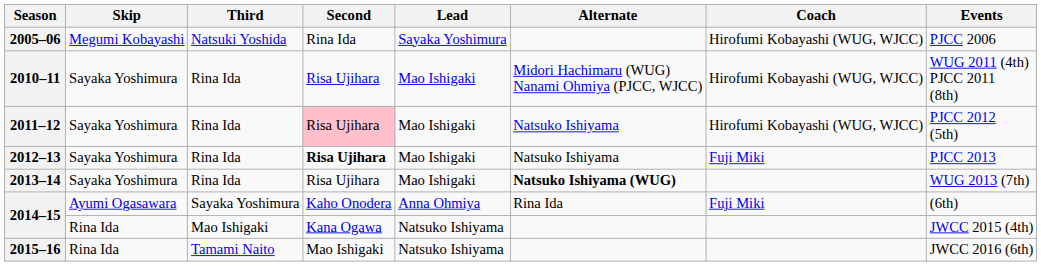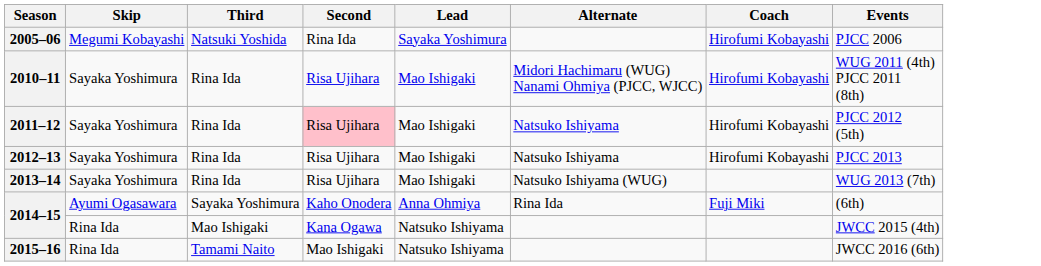2005–06 | Coach: Hirofumi Kobayashi (WUG, WJCC) -> Hirofumi Kobayashi
2010–11 | Coach: Hirofumi Kobayashi (WUG, WJCC) -> Hirofumi Kobayashi
2011–12 | Coach: Hirofumi Kobayashi (WUG, WJCC) -> Hirofumi Kobayashi
2012–13 | Second: bold -> normal
2012–13 | Coach: Fuji Miki -> Hirofumi Kobayashi
2013–14 | Alternate: bold -> normal
